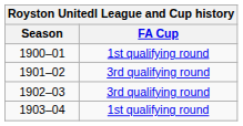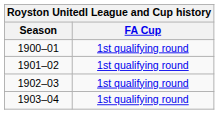1901–02 | FA Cup: 3rd qualifying round -> 1st qualifying round
1902–03 | FA Cup: 3rd qualifying round -> 1st qualifying round
